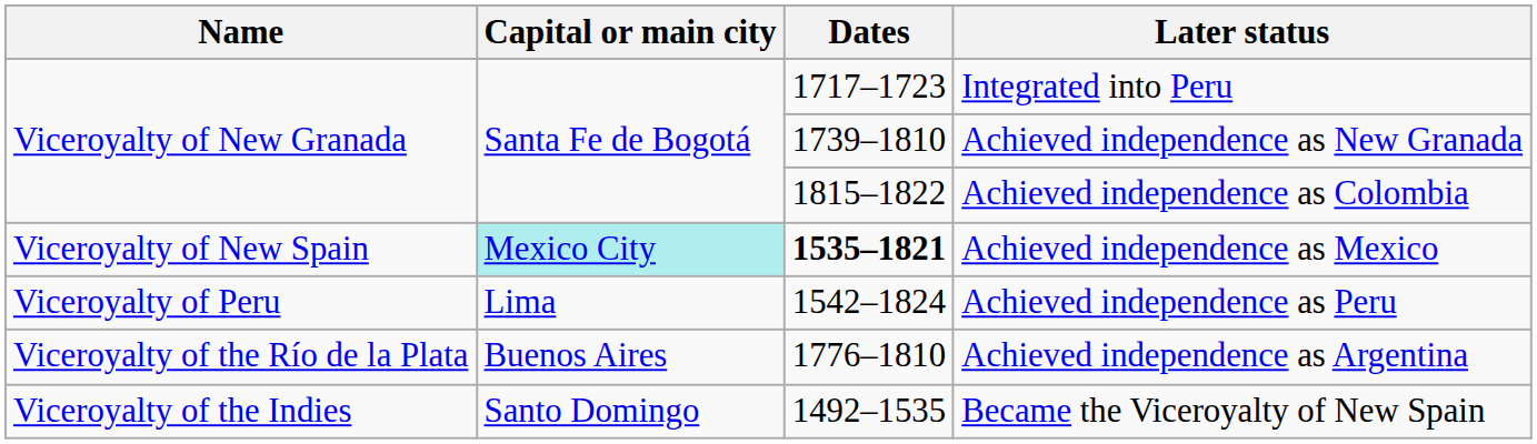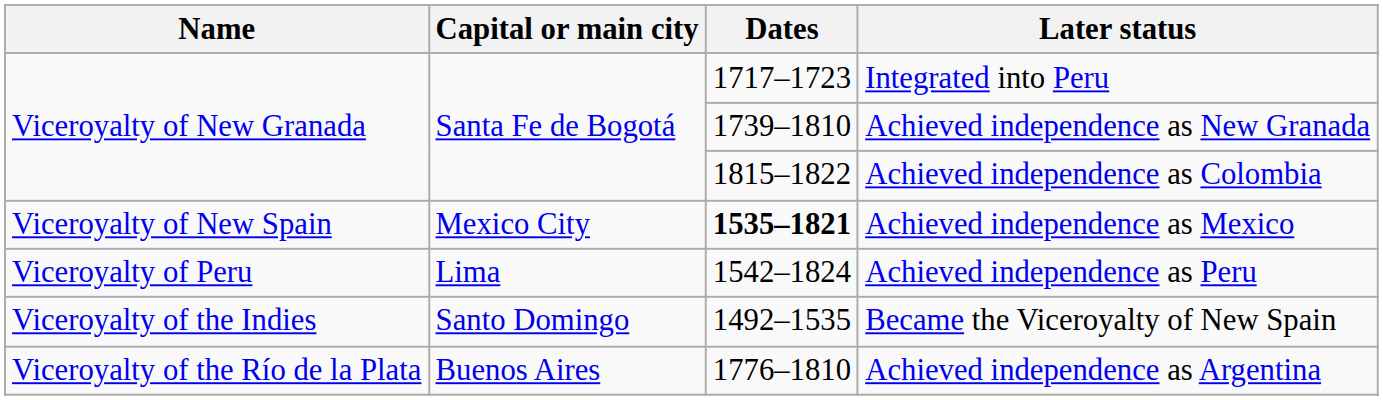Achieved independence as Mexico | Capital or main city: paleturquoise background -> no background
rows swapped: Achieved independence as Argentina <-> Became the Viceroyalty of New Spain
